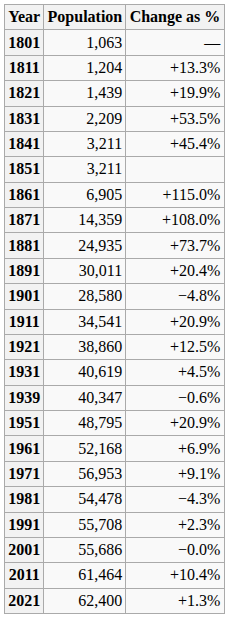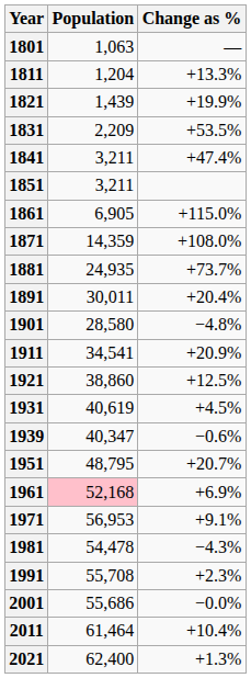1841 | Change as %: +45.4% -> +47.4%
1951 | Change as %: +20.9% -> +20.7%
1961 | Population: no background -> pink background
